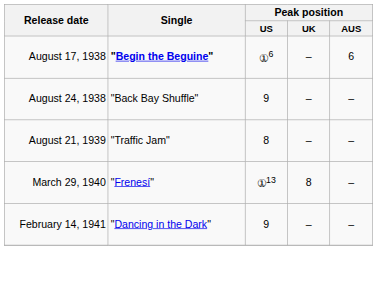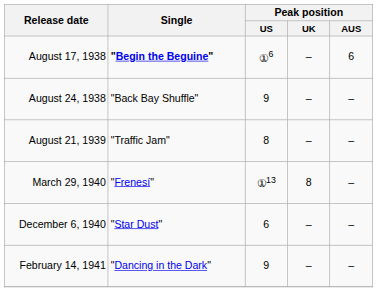+ row: December 6, 1940 | "Star Dust" | 6 | – | –
